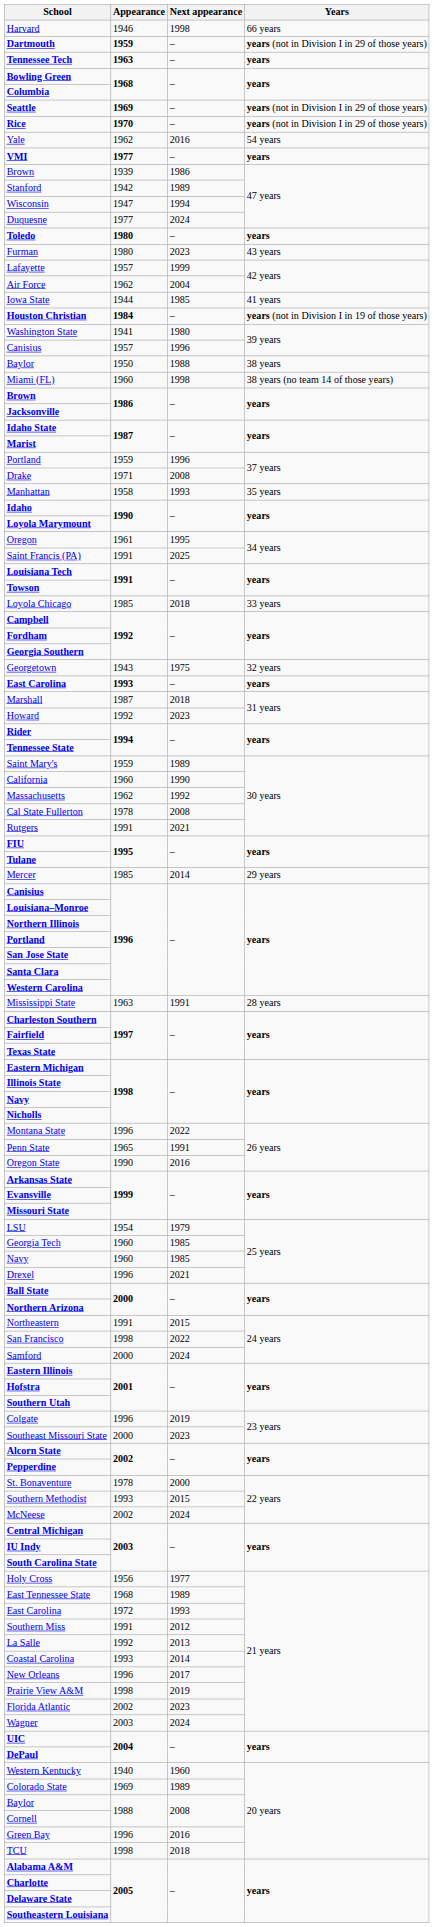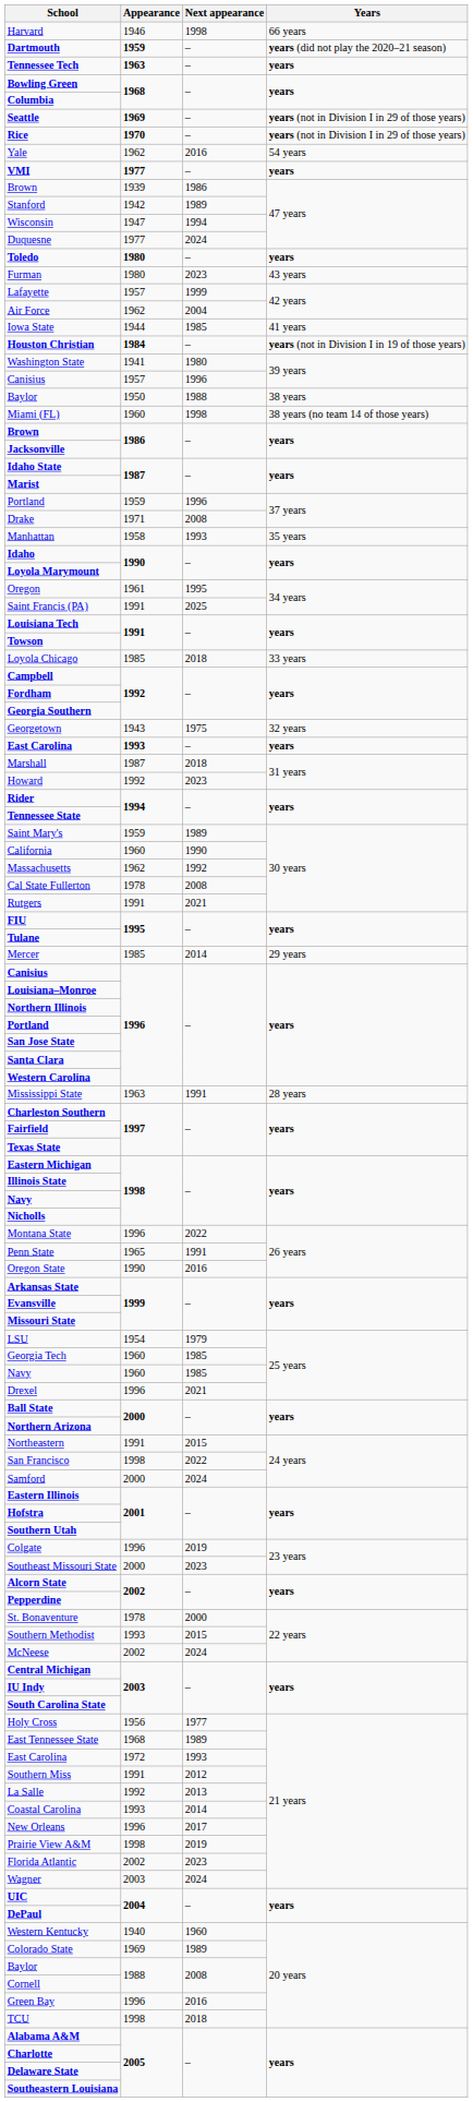Dartmouth | Years: years (not in Division I in 29 of those years) -> years (did not play the 2020–21 season)
